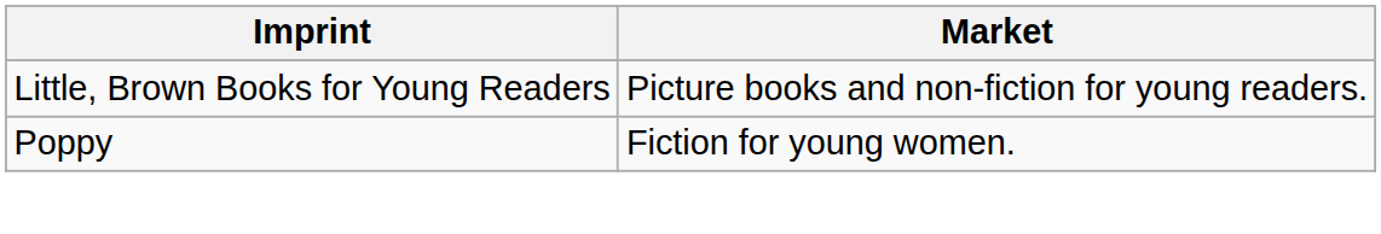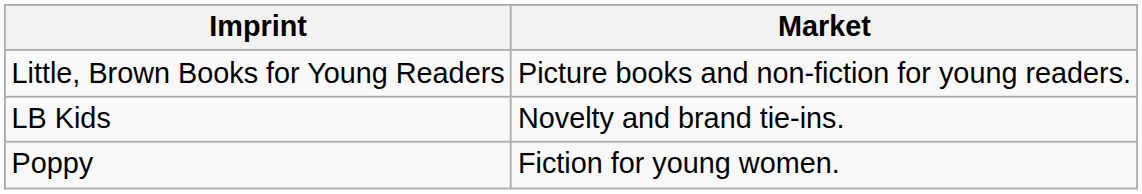+ row: LB Kids | Novelty and brand tie-ins.
